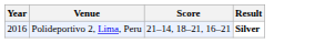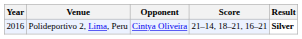+ column: Opponent | Cintya Oliveira
